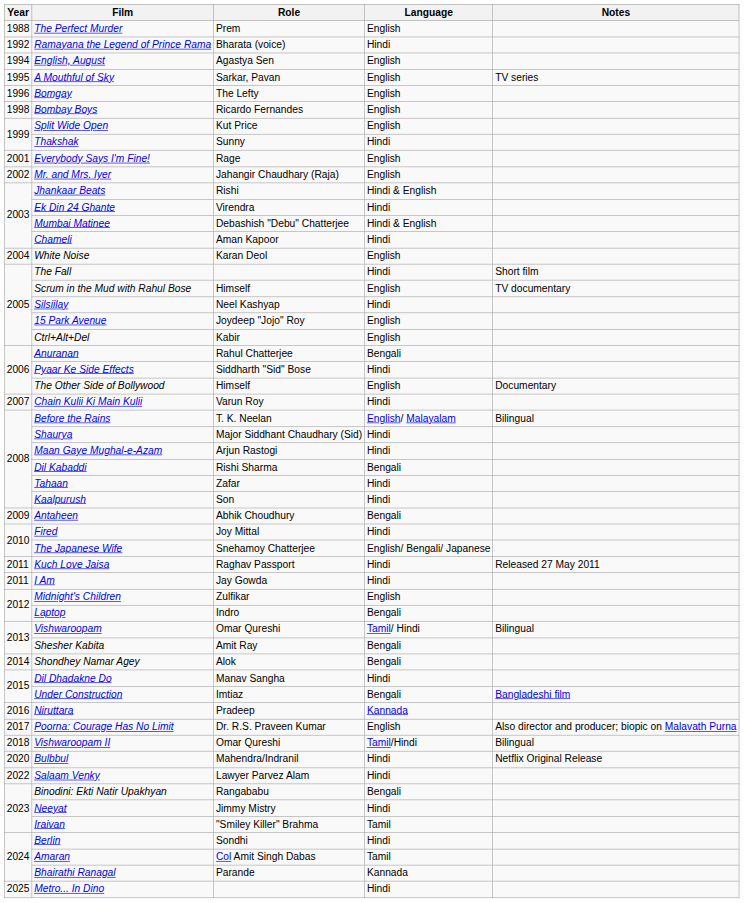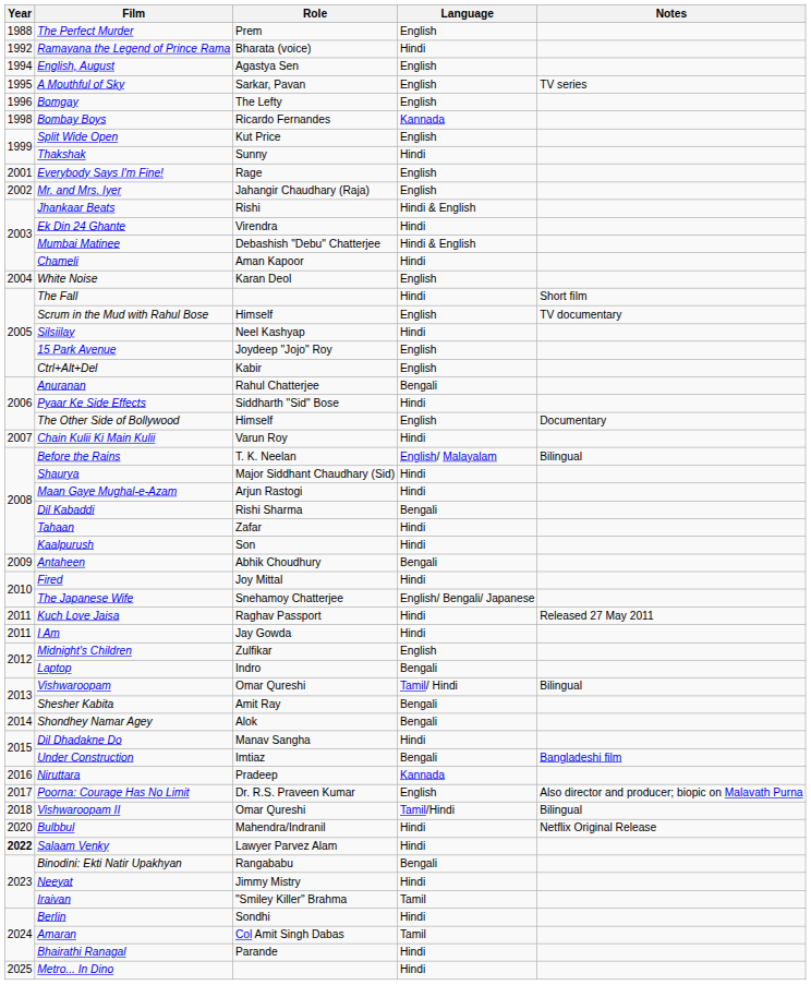Bombay Boys | Language: English -> Kannada
Salaam Venky | Year: normal -> bold
Bhairathi Ranagal | Language: Kannada -> Hindi
